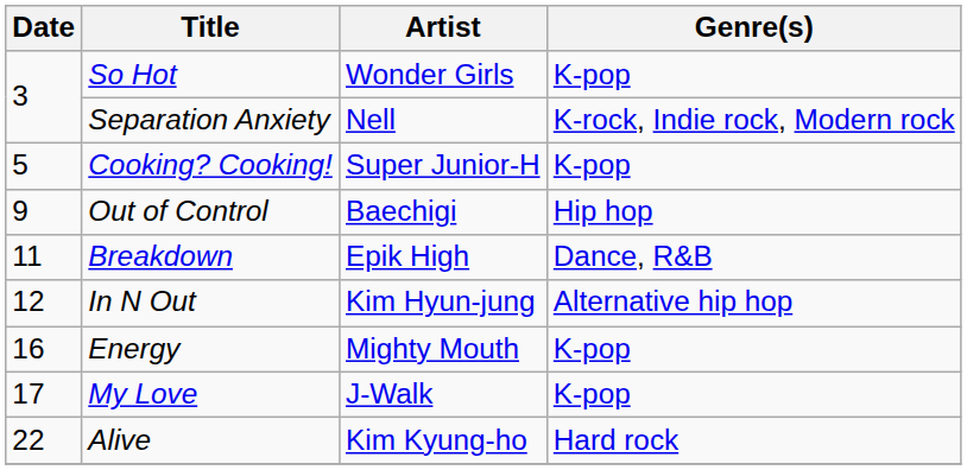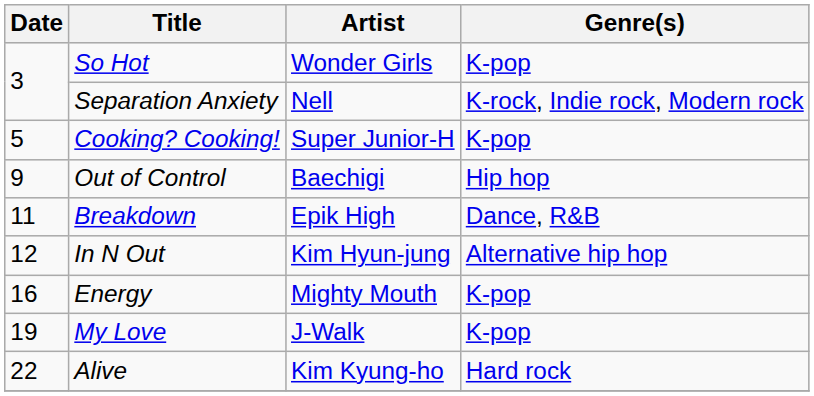My Love | Date: 17 -> 19
